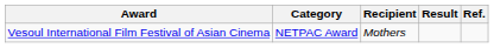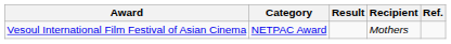columns swapped: Recipient <-> Result
